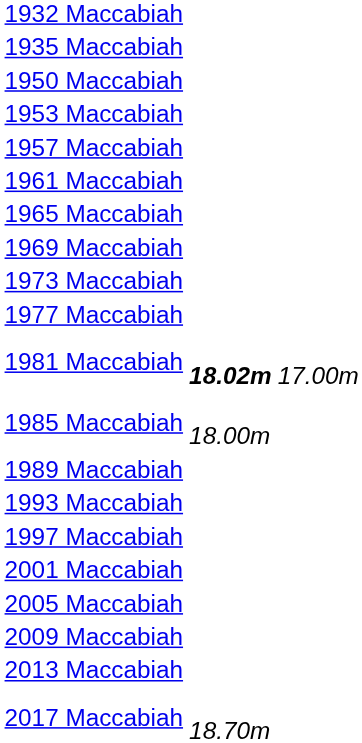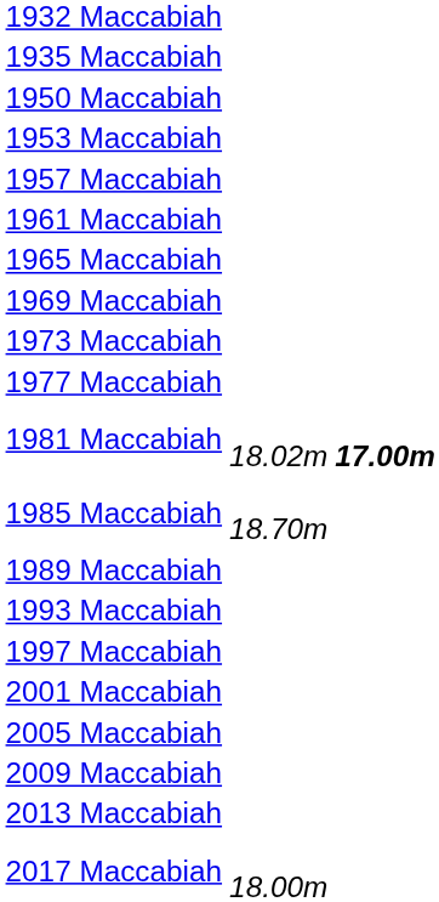1981 Maccabiah | column 2: bold -> normal
1981 Maccabiah | column 3: normal -> bold
1985 Maccabiah | column 2: 18.00m -> 18.70m
2017 Maccabiah | column 2: 18.70m -> 18.00m
